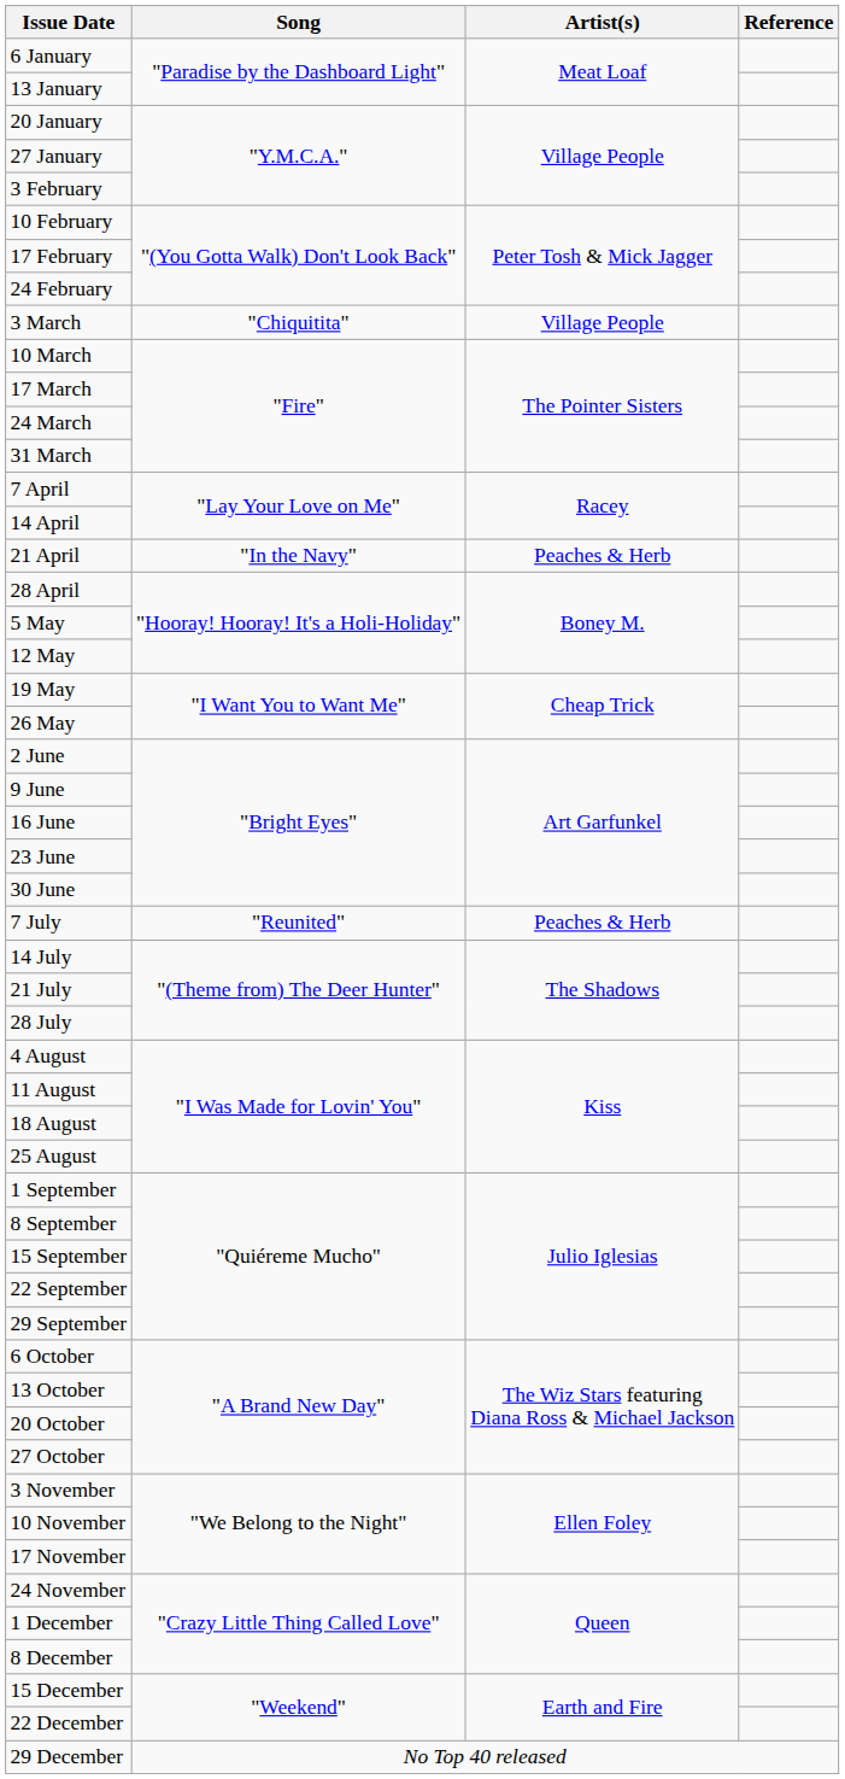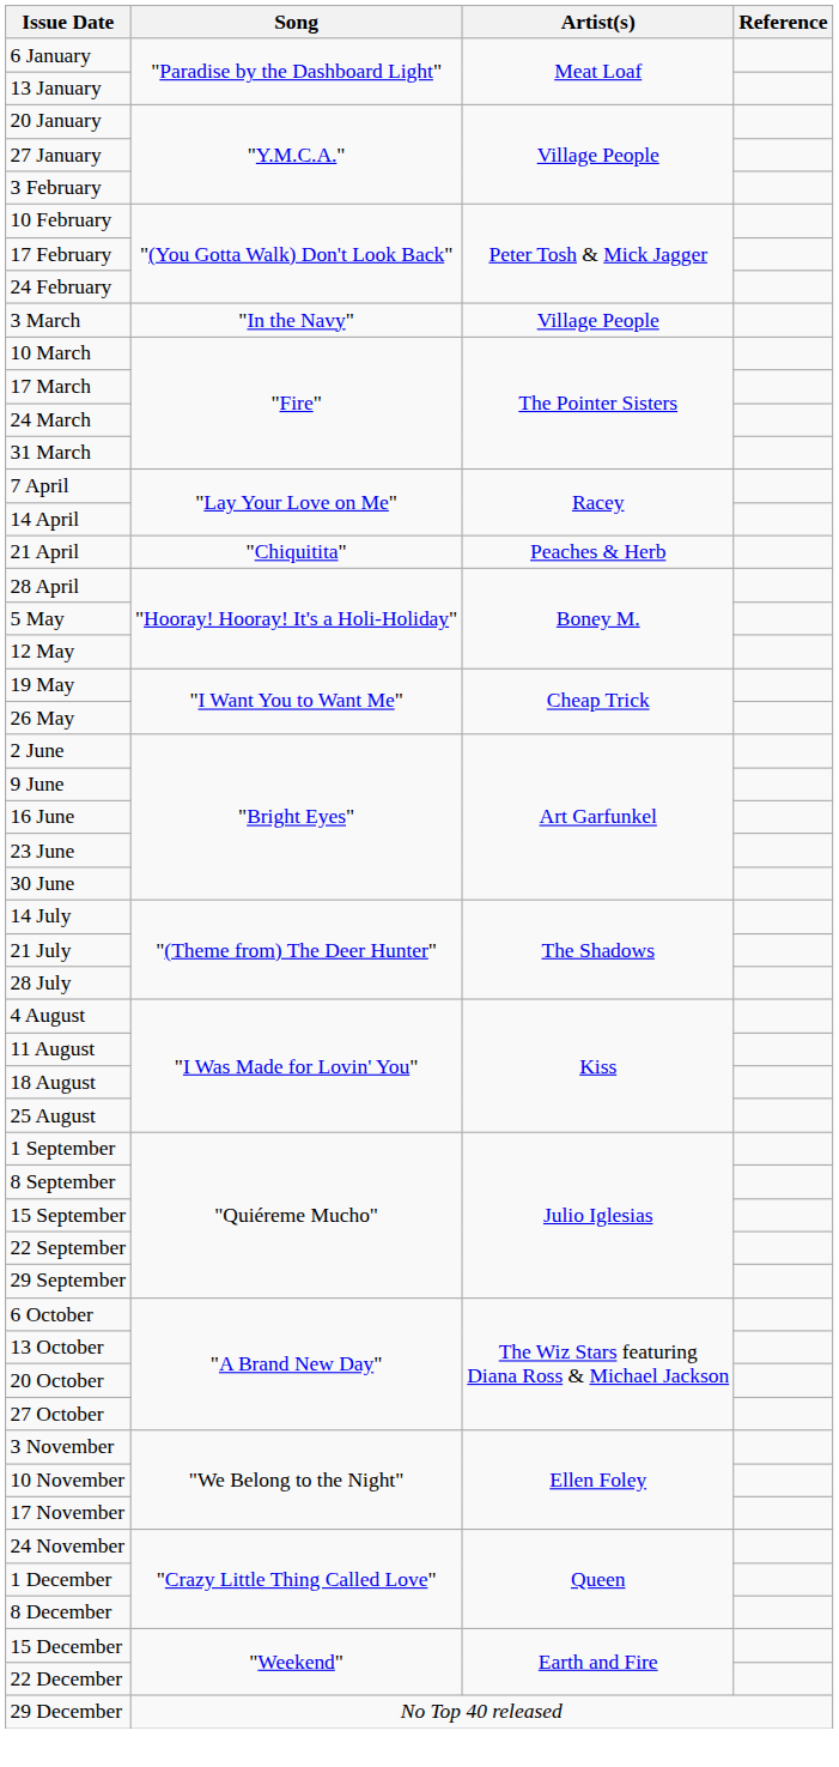3 March | Song: "Chiquitita" -> "In the Navy"
21 April | Song: "In the Navy" -> "Chiquitita"
- row: 7 July | "Reunited" | Peaches & Herb
